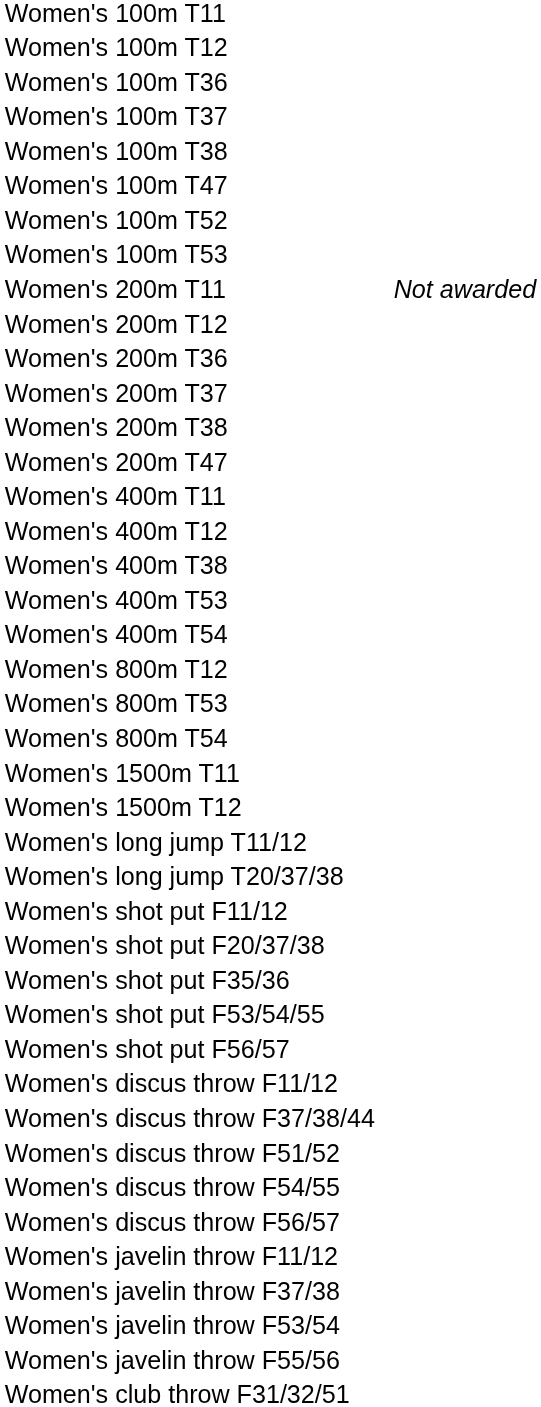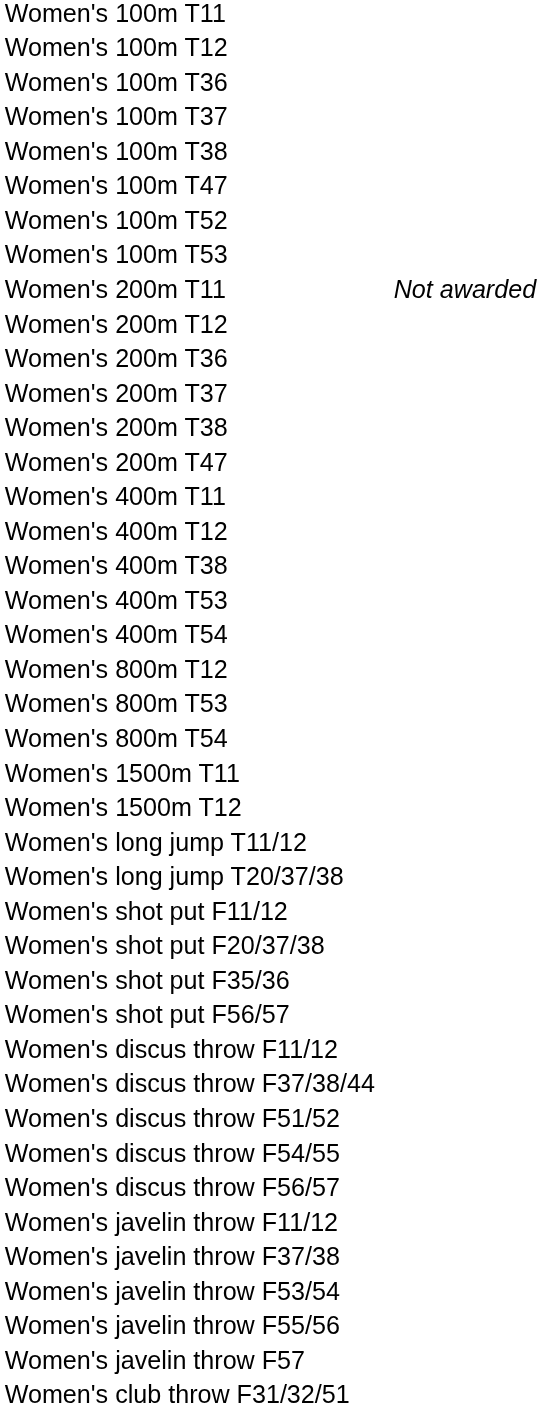- row: Women's shot put F53/54/55
+ row: Women's javelin throw F57
